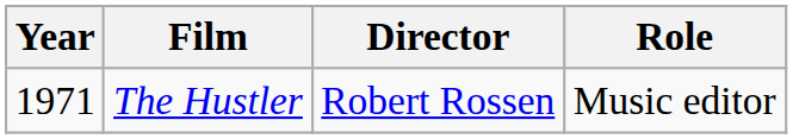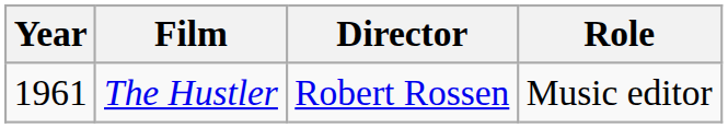The Hustler | Year: 1971 -> 1961
